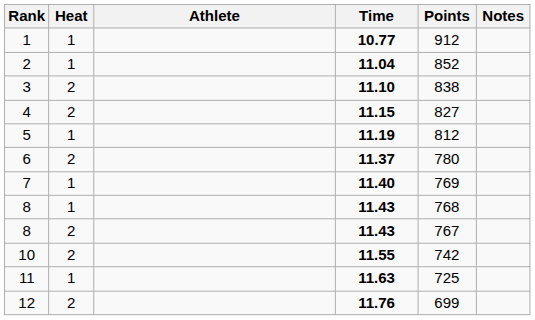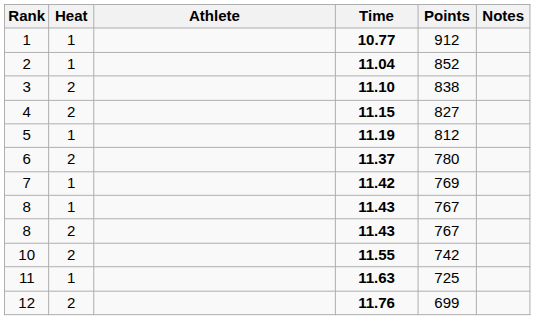7 | Time: 11.40 -> 11.42
8 / 1 | Points: 768 -> 767
